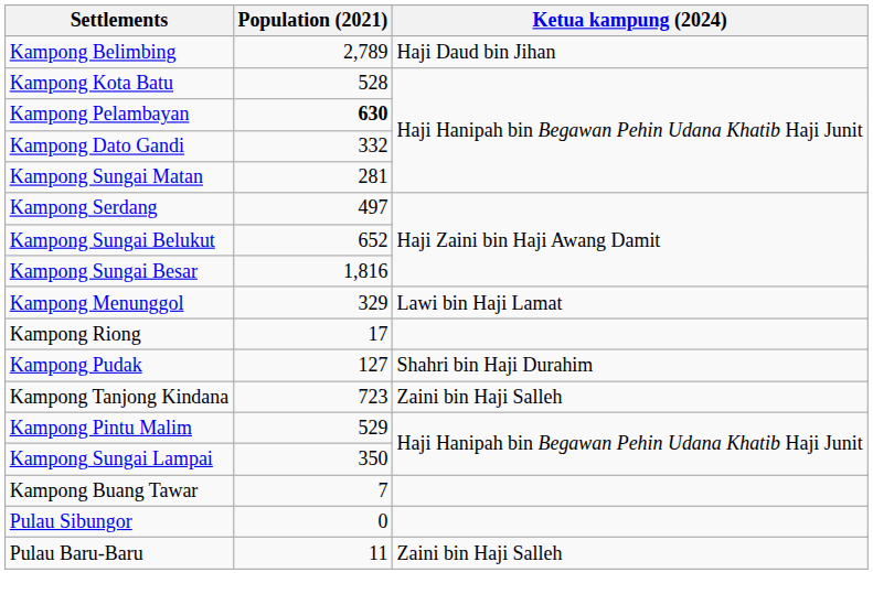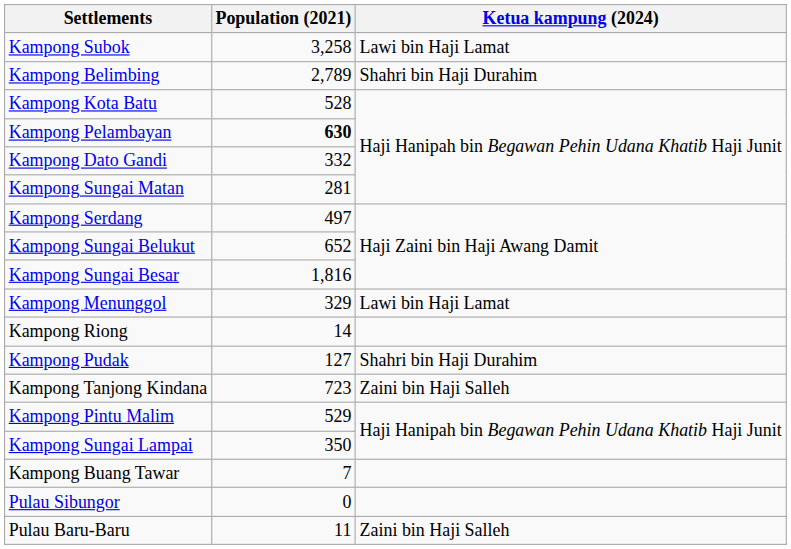+ row: Kampong Subok | 3,258 | Lawi bin Haji Lamat
Kampong Belimbing | Ketua kampung (2024): Haji Daud bin Jihan -> Shahri bin Haji Durahim
Kampong Riong | Population (2021): 17 -> 14
